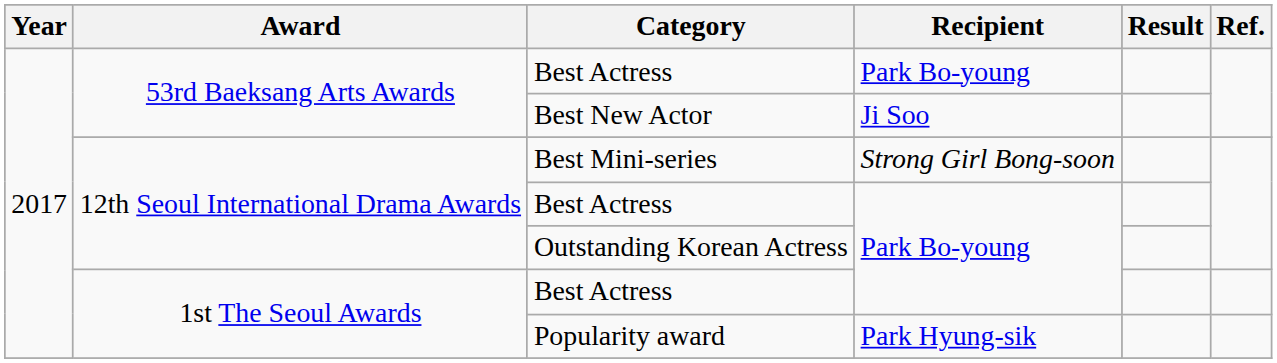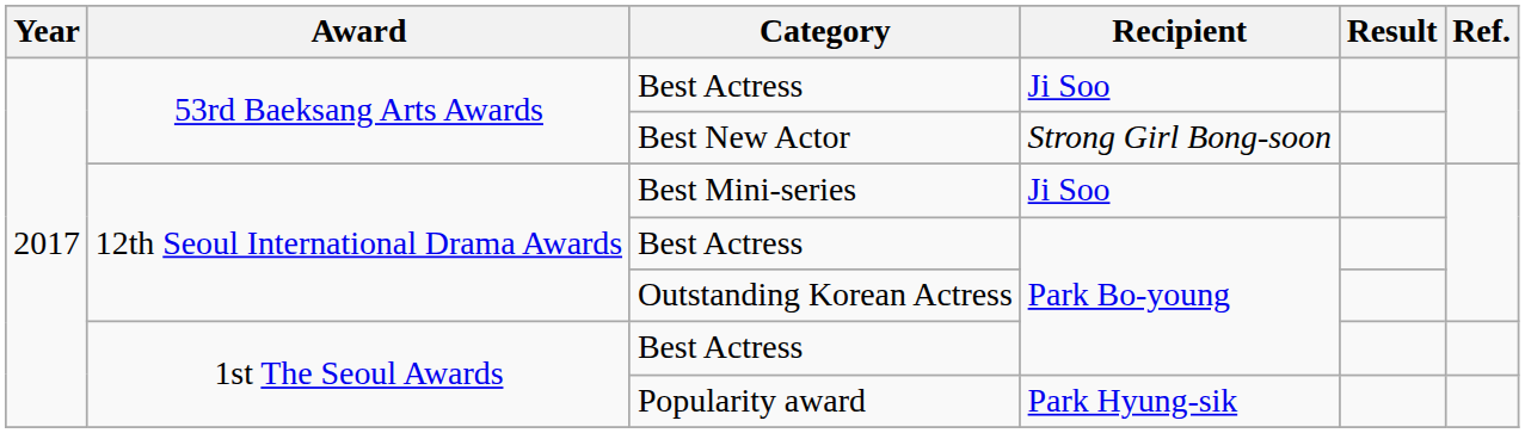53rd Baeksang Arts Awards / Best Actress | Recipient: Park Bo-young -> Ji Soo
Best New Actor | Recipient: Ji Soo -> Strong Girl Bong-soon
Best Mini-series | Recipient: Strong Girl Bong-soon -> Ji Soo
